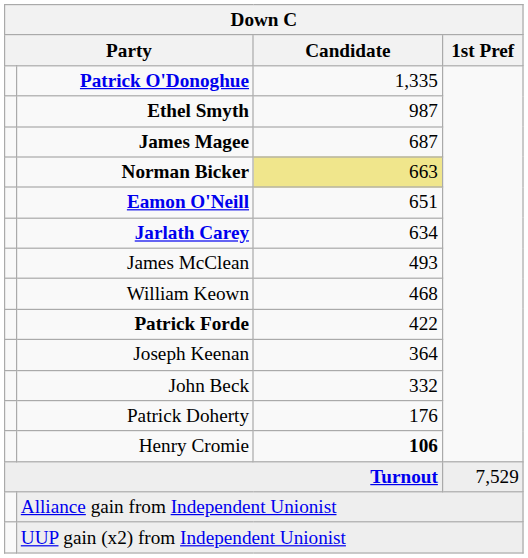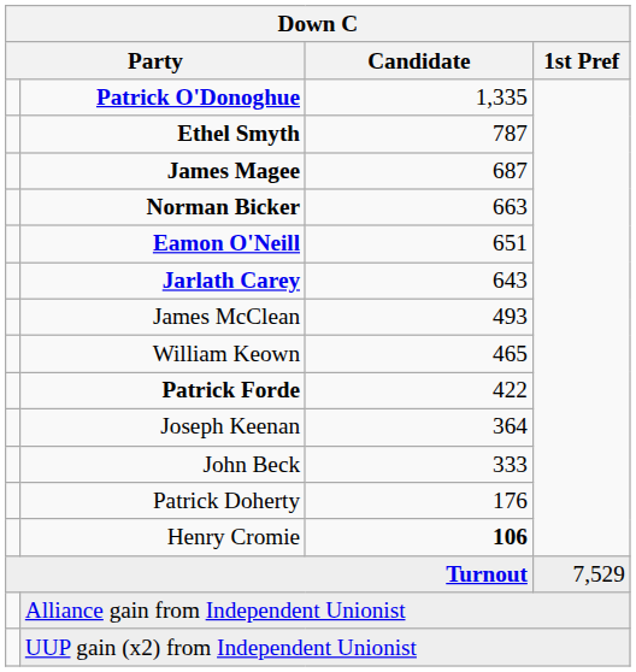Ethel Smyth | Candidate: 987 -> 787
Norman Bicker | Candidate: khaki background -> no background
Jarlath Carey | Candidate: 634 -> 643
William Keown | Candidate: 468 -> 465
John Beck | Candidate: 332 -> 333
